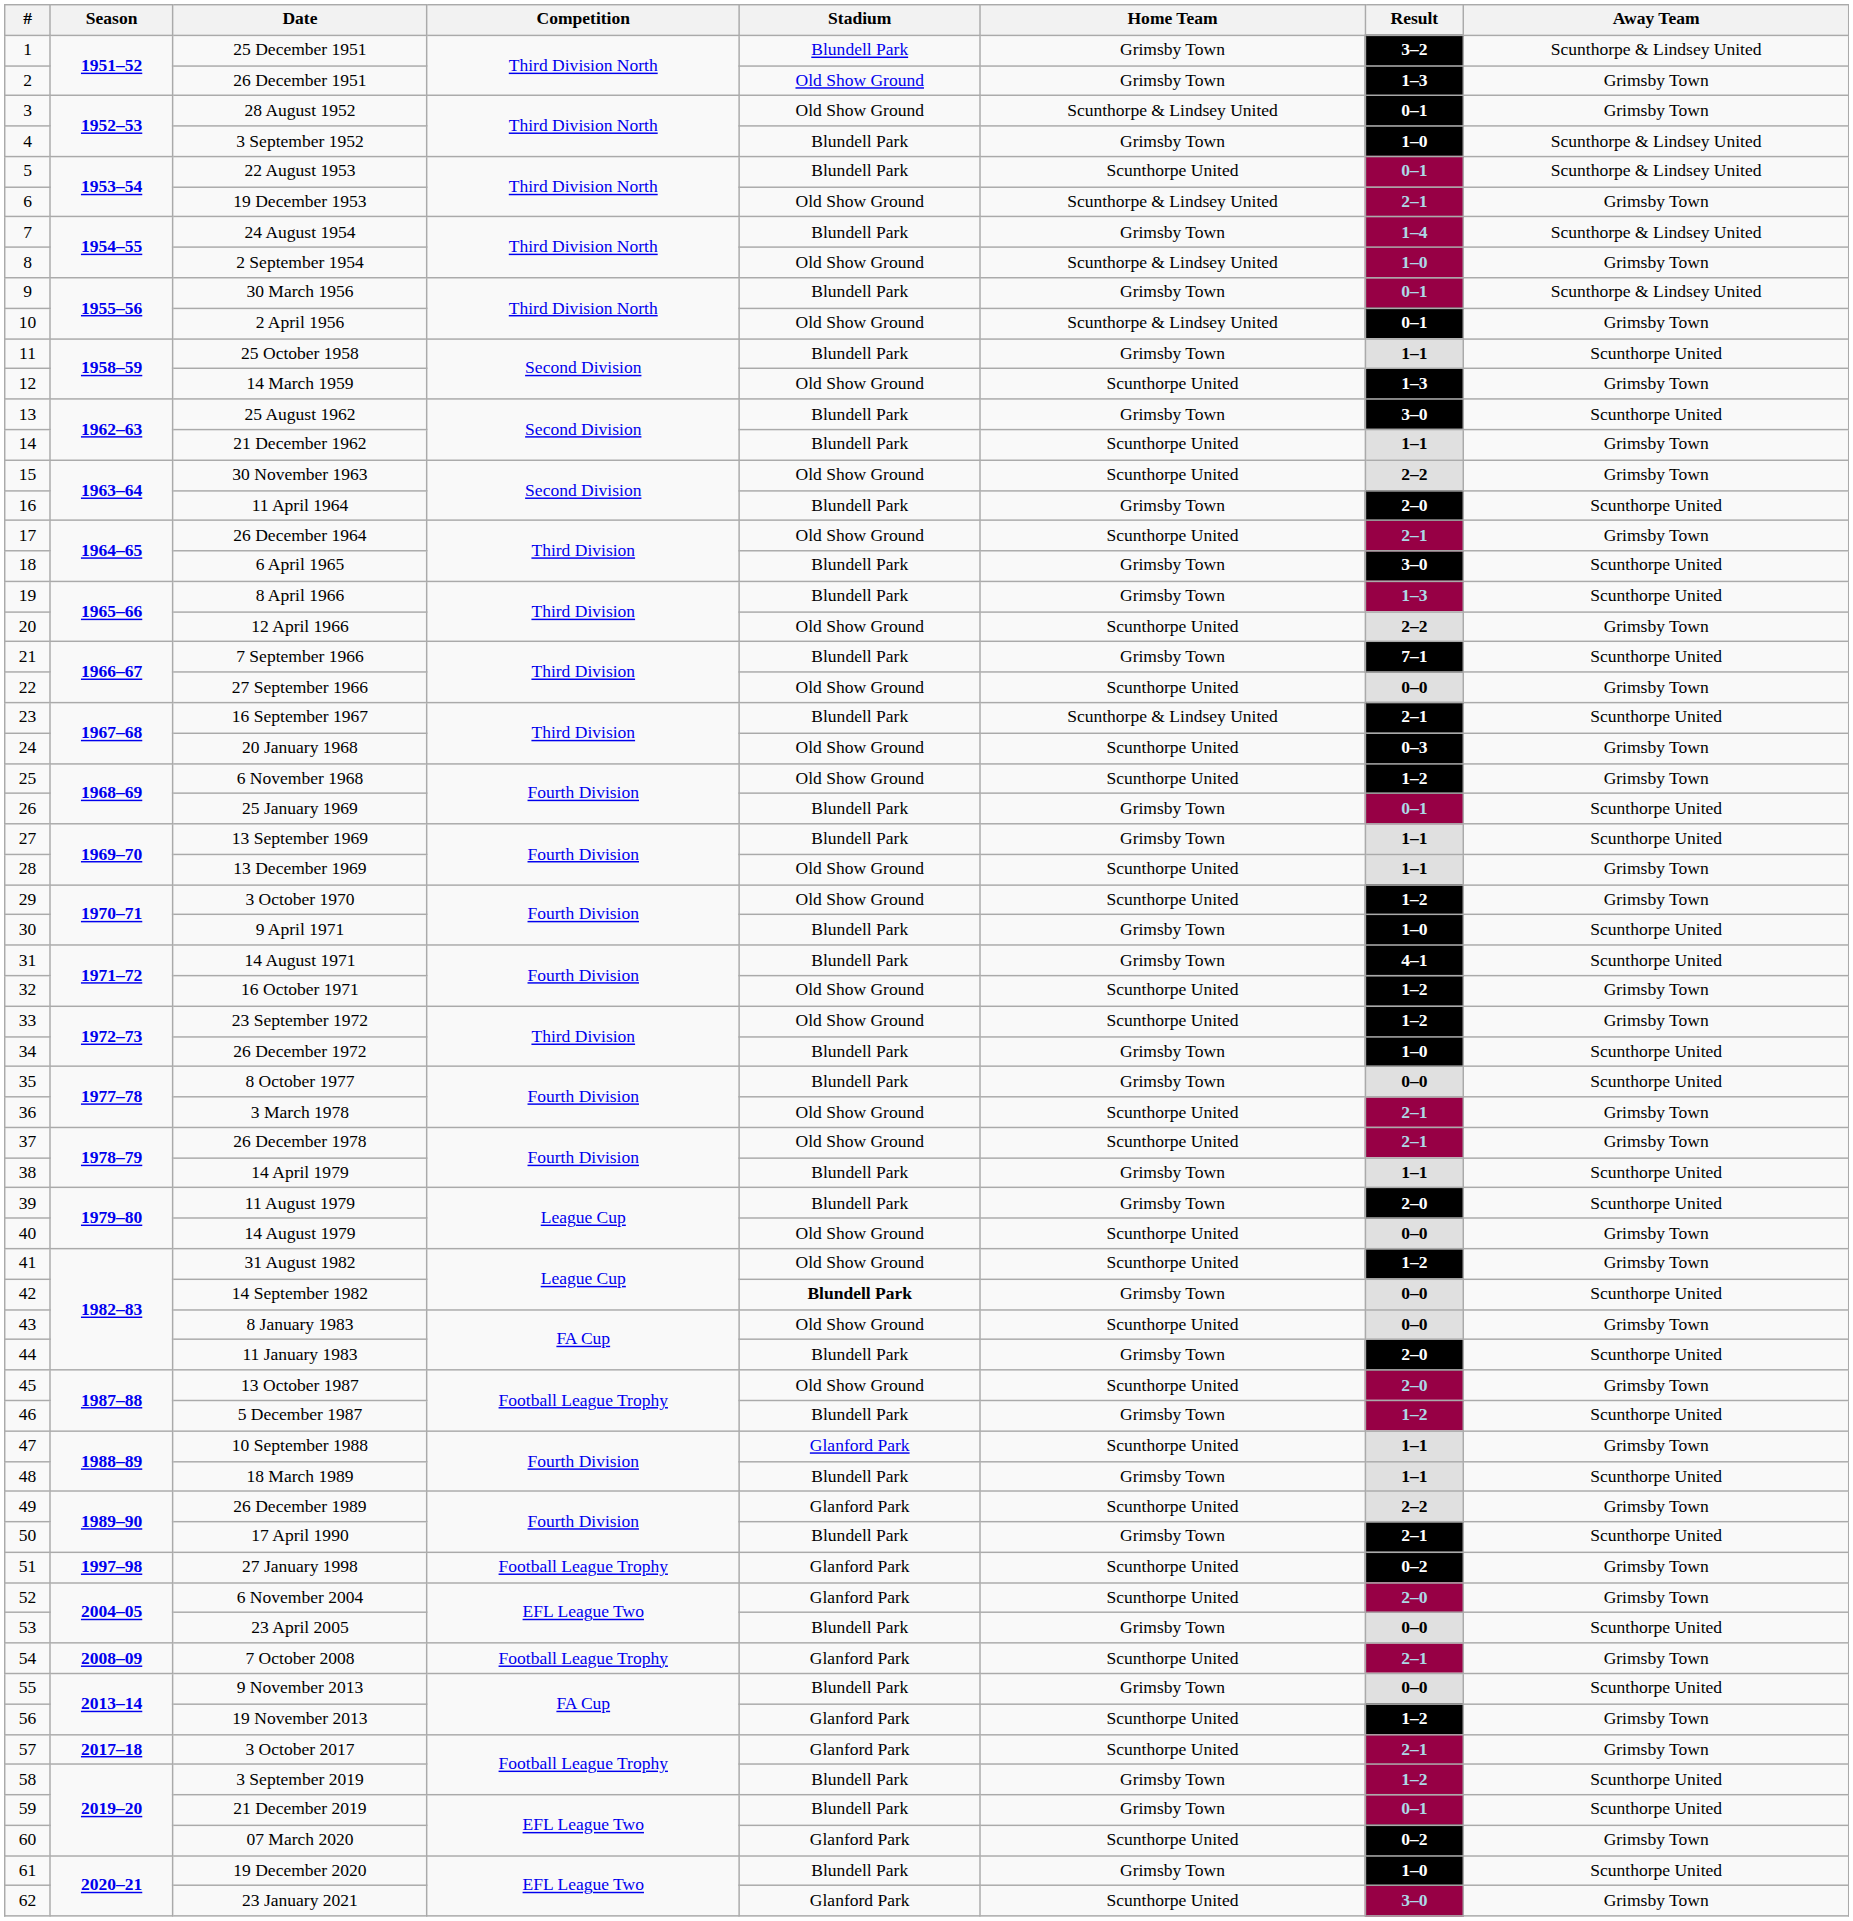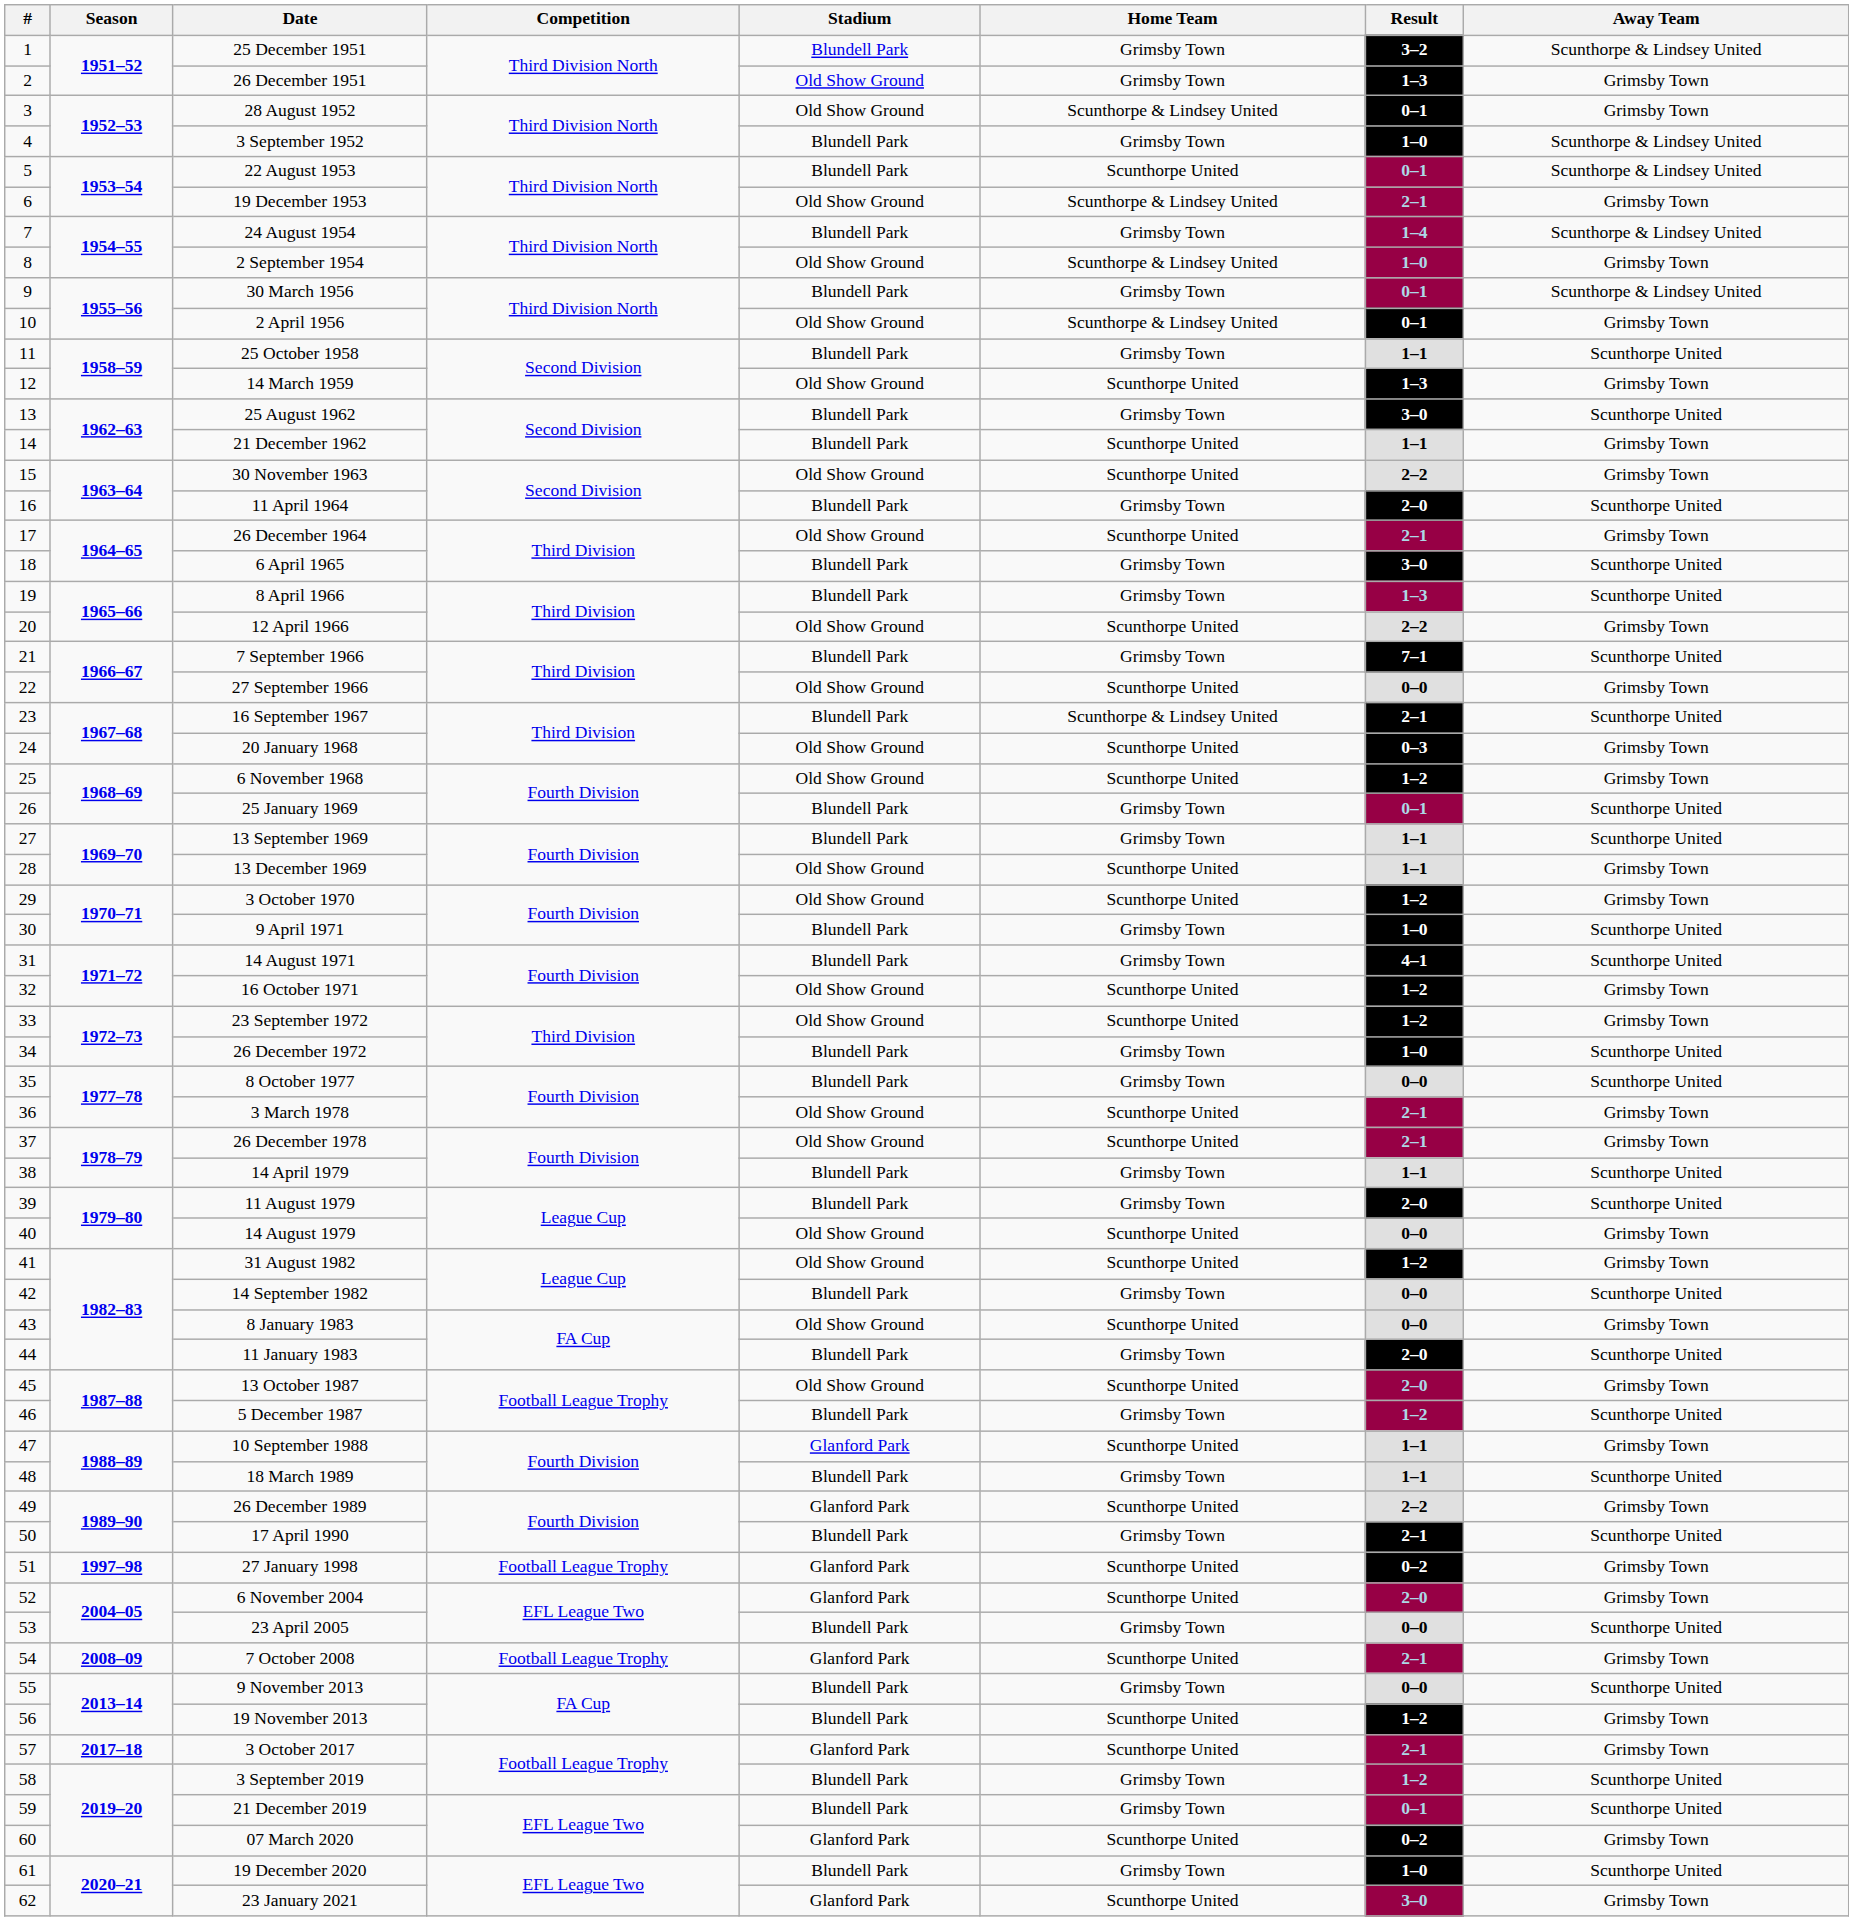14 September 1982 | Stadium: bold -> normal
19 November 2013 | Stadium: Glanford Park -> Blundell Park
